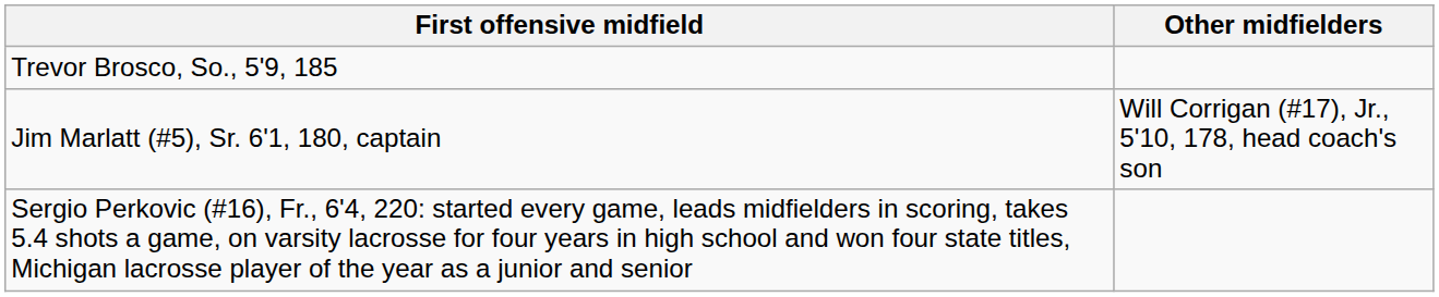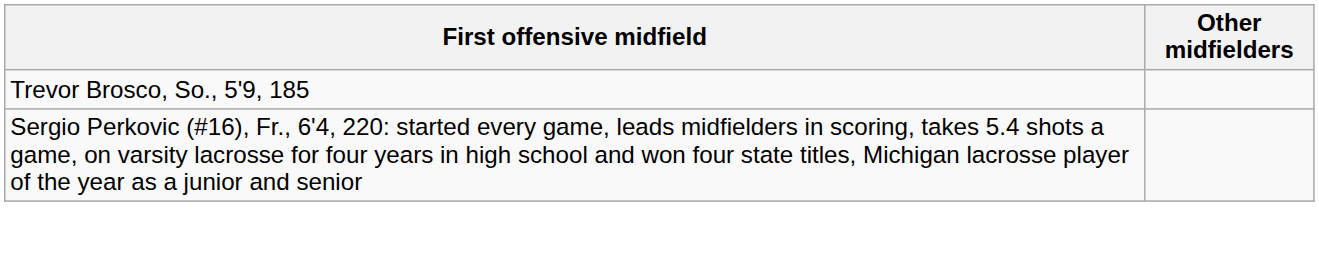- row: Jim Marlatt (#5), Sr. 6'1, 180, captain | Will Corrigan (#17), Jr., 5'10, 178, head coach's son
